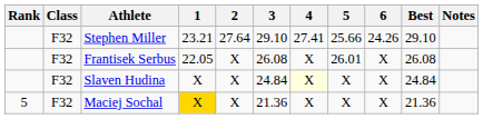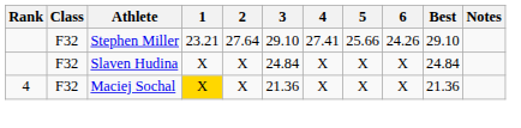- row: F32 | Frantisek Serbus | 22.05 | X | 26.08 | X | 26.01 | X | 26.08
Slaven Hudina | 4: lightyellow background -> no background
Maciej Sochal | Rank: 5 -> 4
